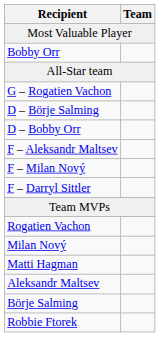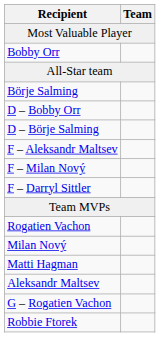rows swapped: G – Rogatien Vachon <-> Börje Salming
rows swapped: D – Bobby Orr <-> D – Börje Salming
